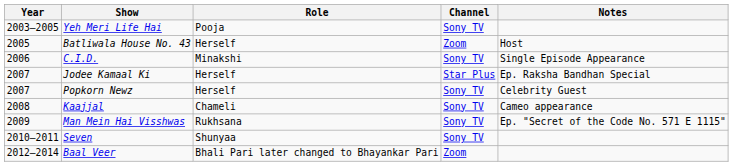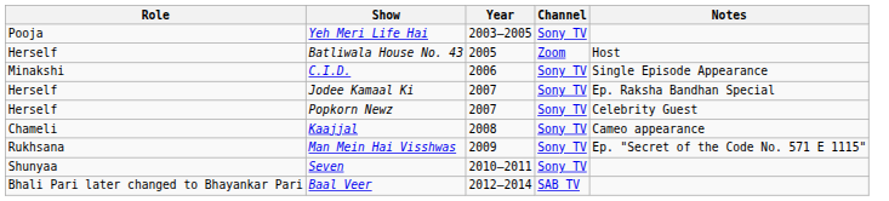columns swapped: Year <-> Role
Jodee Kamaal Ki | Channel: Star Plus -> Sony TV
Baal Veer | Channel: Zoom -> SAB TV
